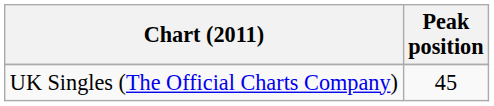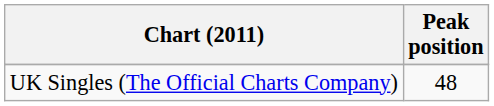UK Singles (The Official Charts Company) | Peak position: 45 -> 48
